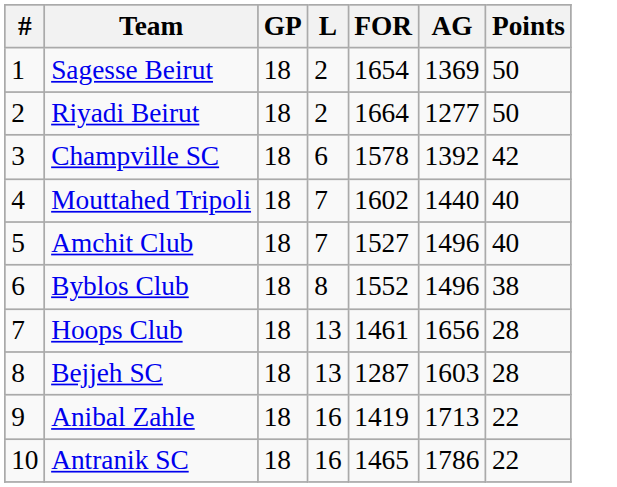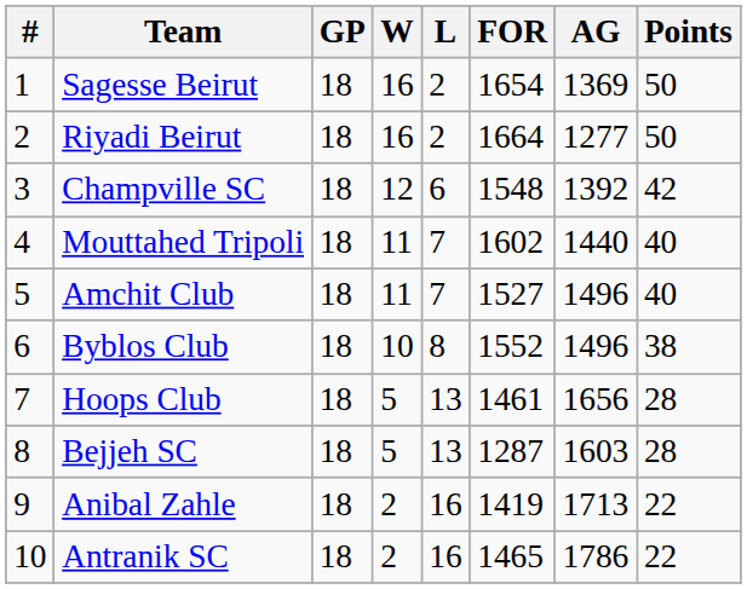+ column: W | 16 | 16 | 12 | 11 | 11 | 10 | 5 | 5 | 2 | 2
Champville SC | FOR: 1578 -> 1548
